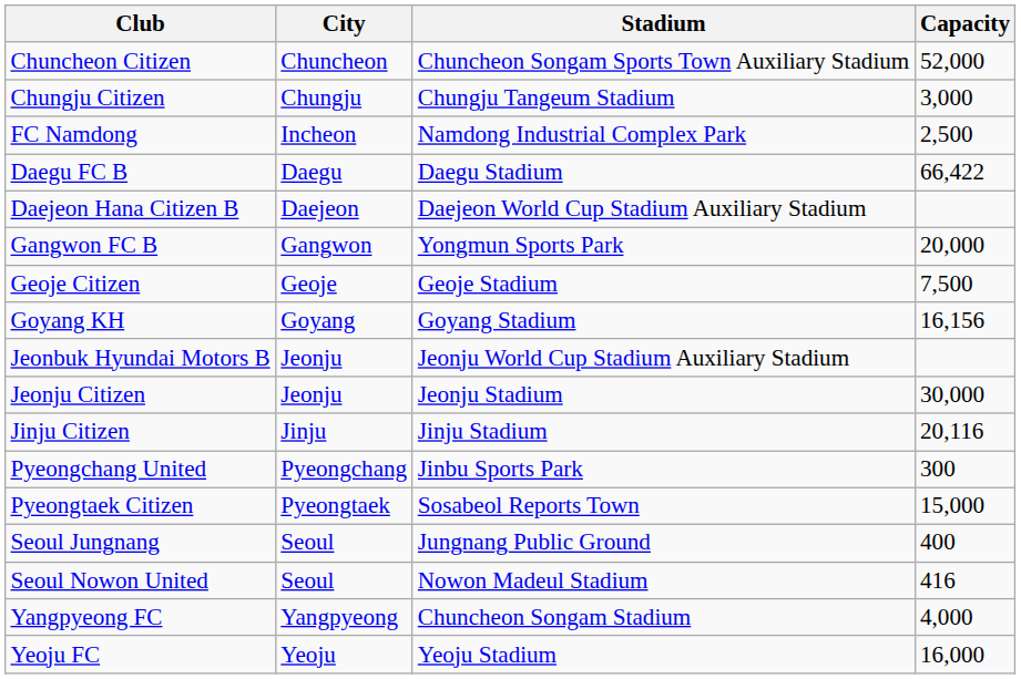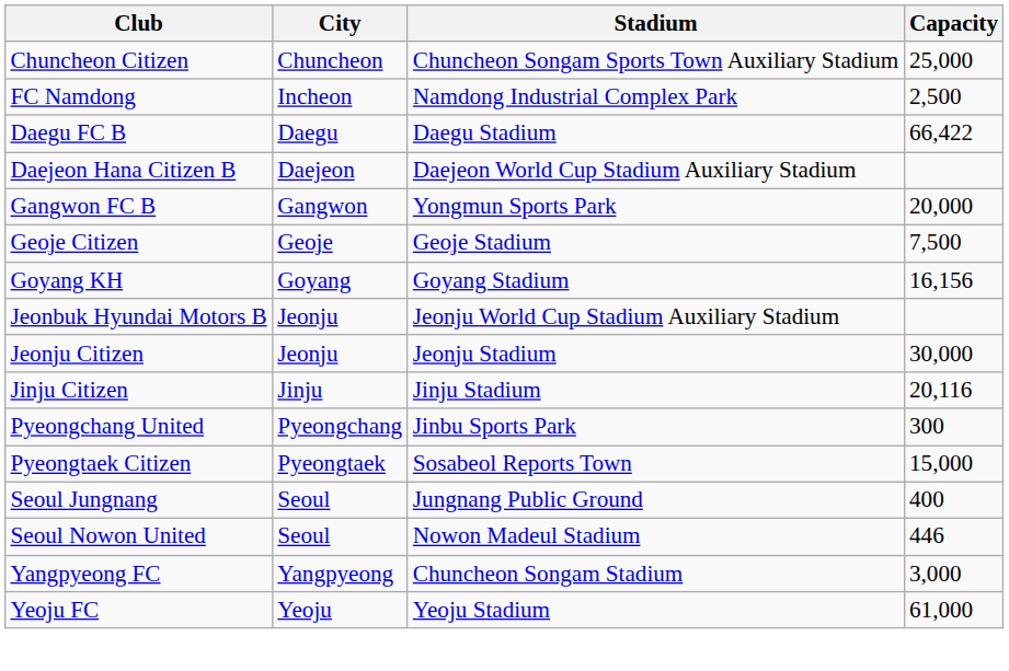Chuncheon Citizen | Capacity: 52,000 -> 25,000
- row: Chungju Citizen | Chungju | Chungju Tangeum Stadium | 3,000
Seoul Nowon United | Capacity: 416 -> 446
Yangpyeong FC | Capacity: 4,000 -> 3,000
Yeoju FC | Capacity: 16,000 -> 61,000
